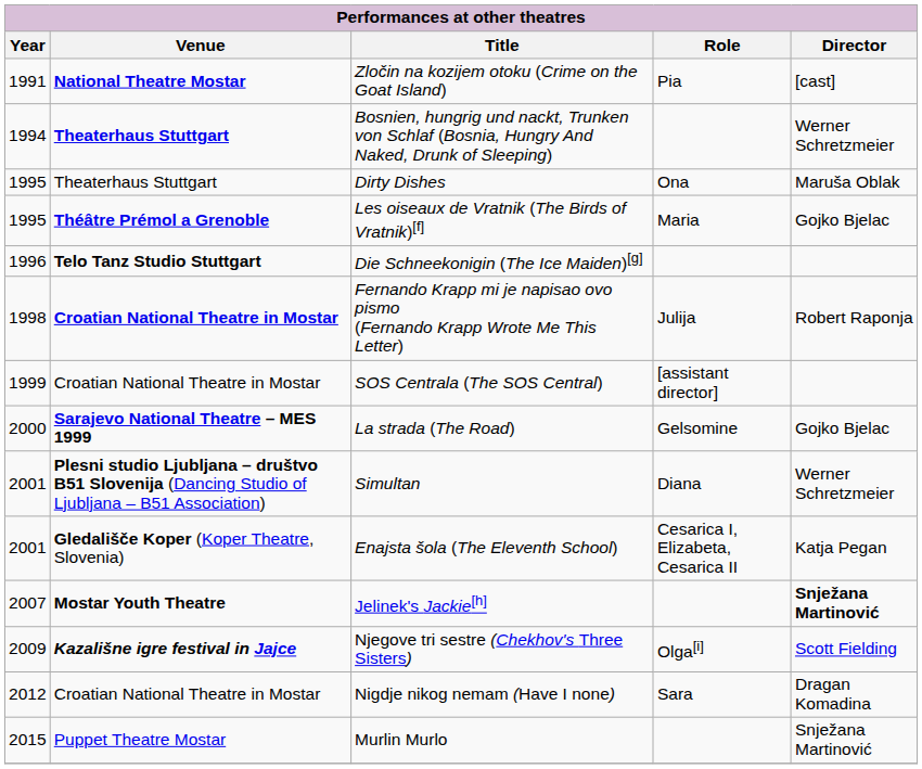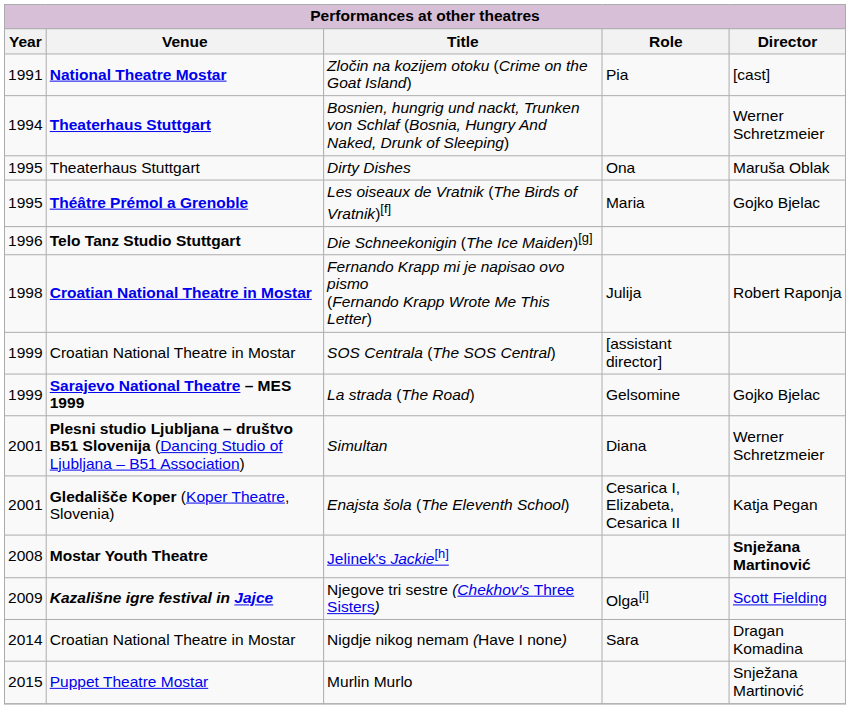La strada (The Road) | Year: 2000 -> 1999
Jelinek's Jackie[h] | Year: 2007 -> 2008
Nigdje nikog nemam (Have I none) | Year: 2012 -> 2014
